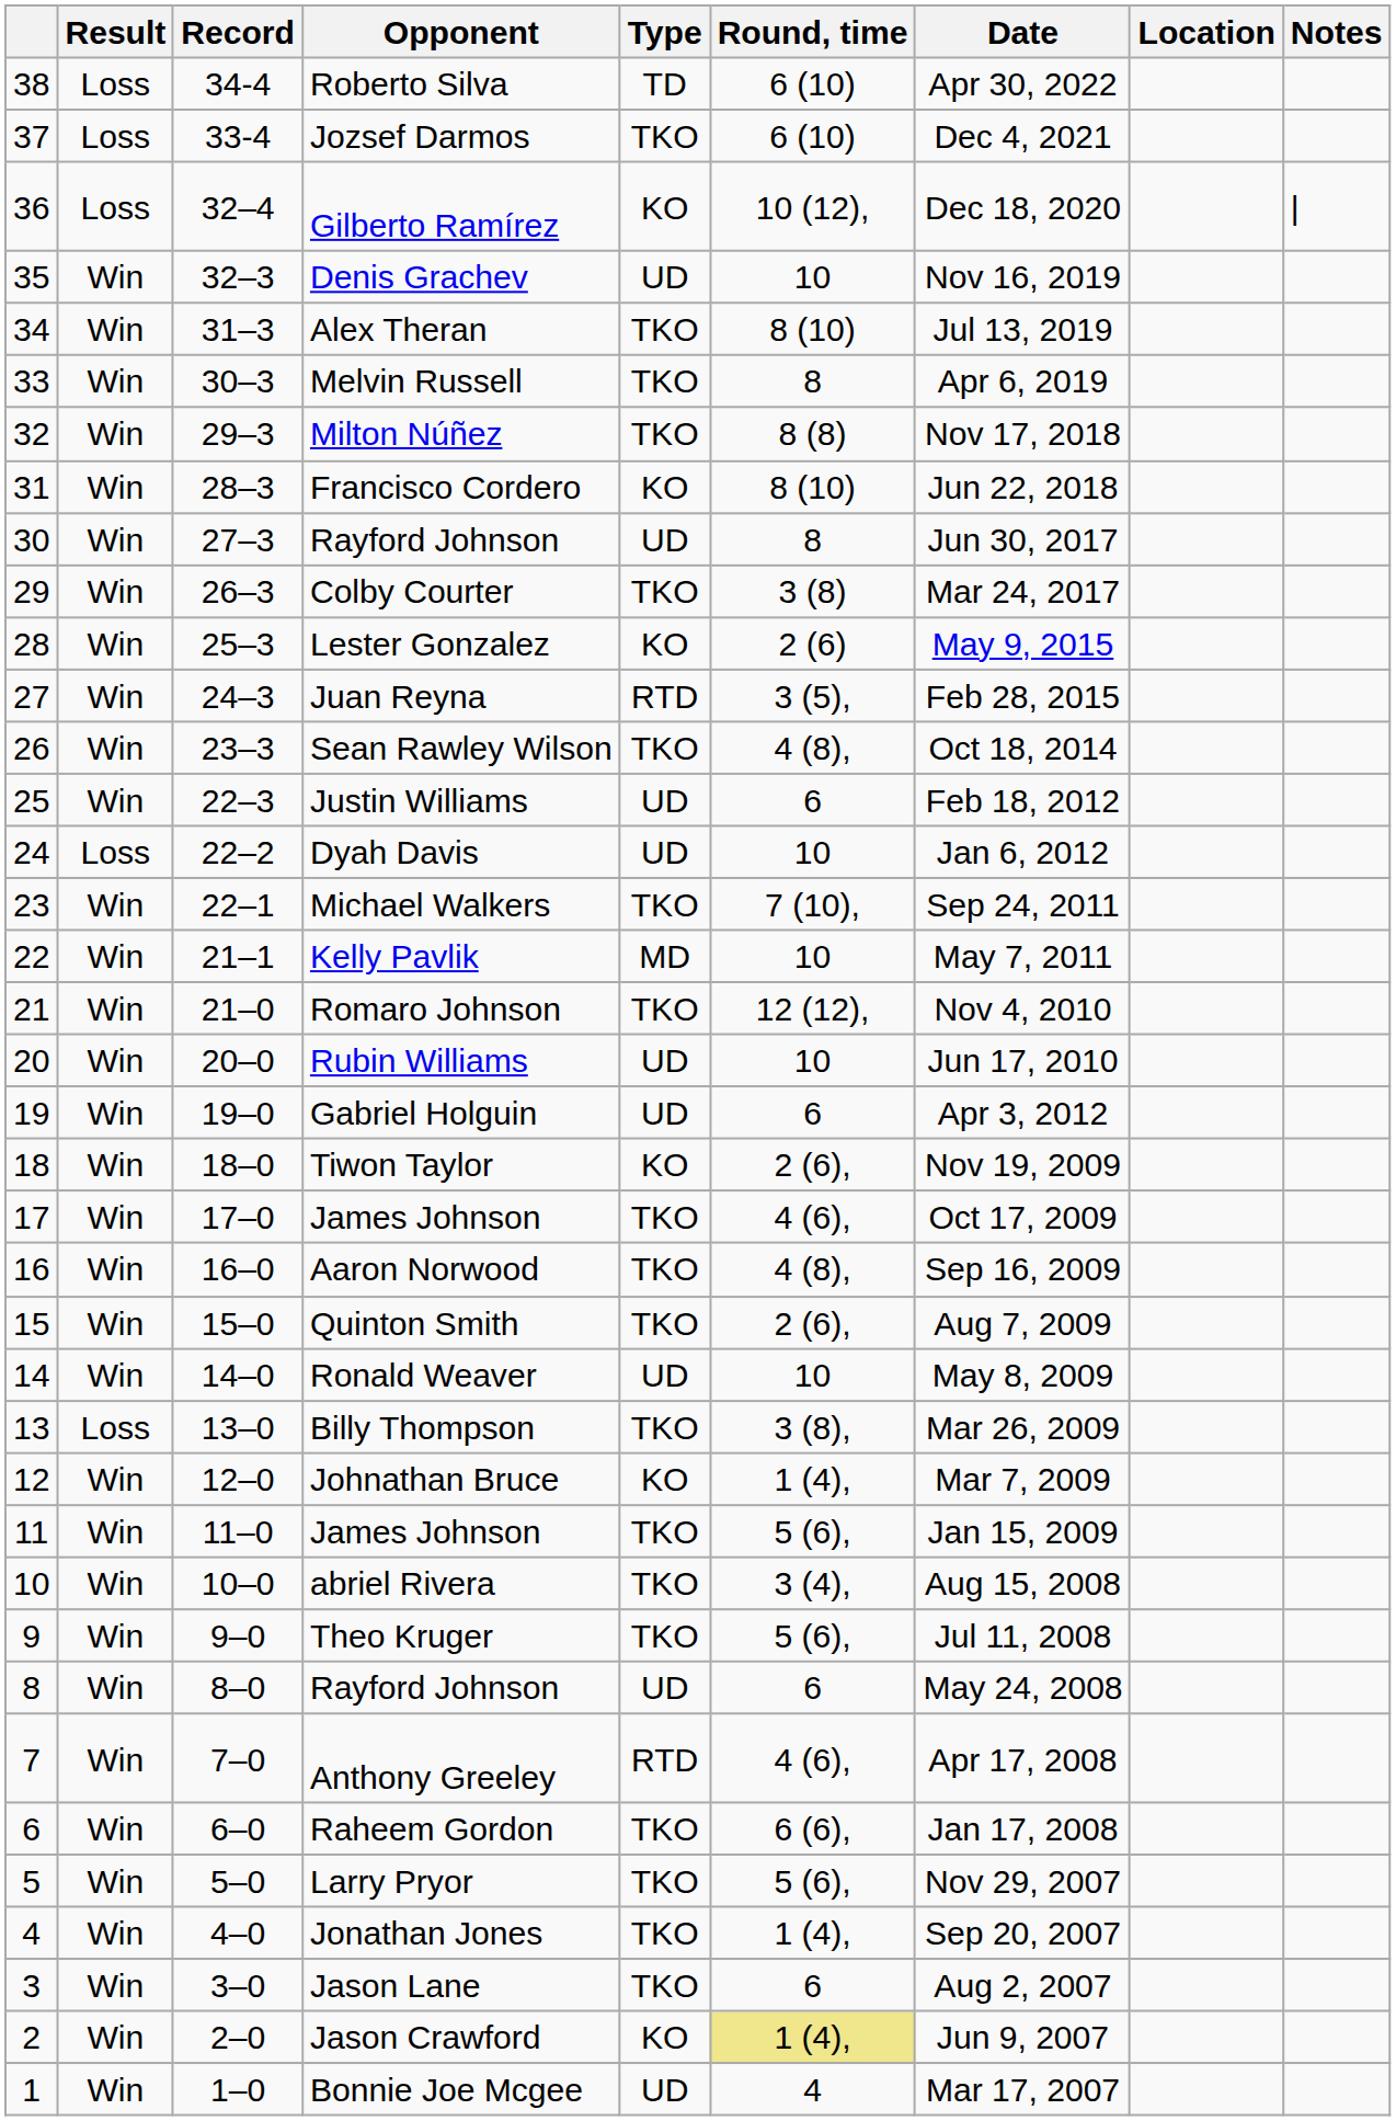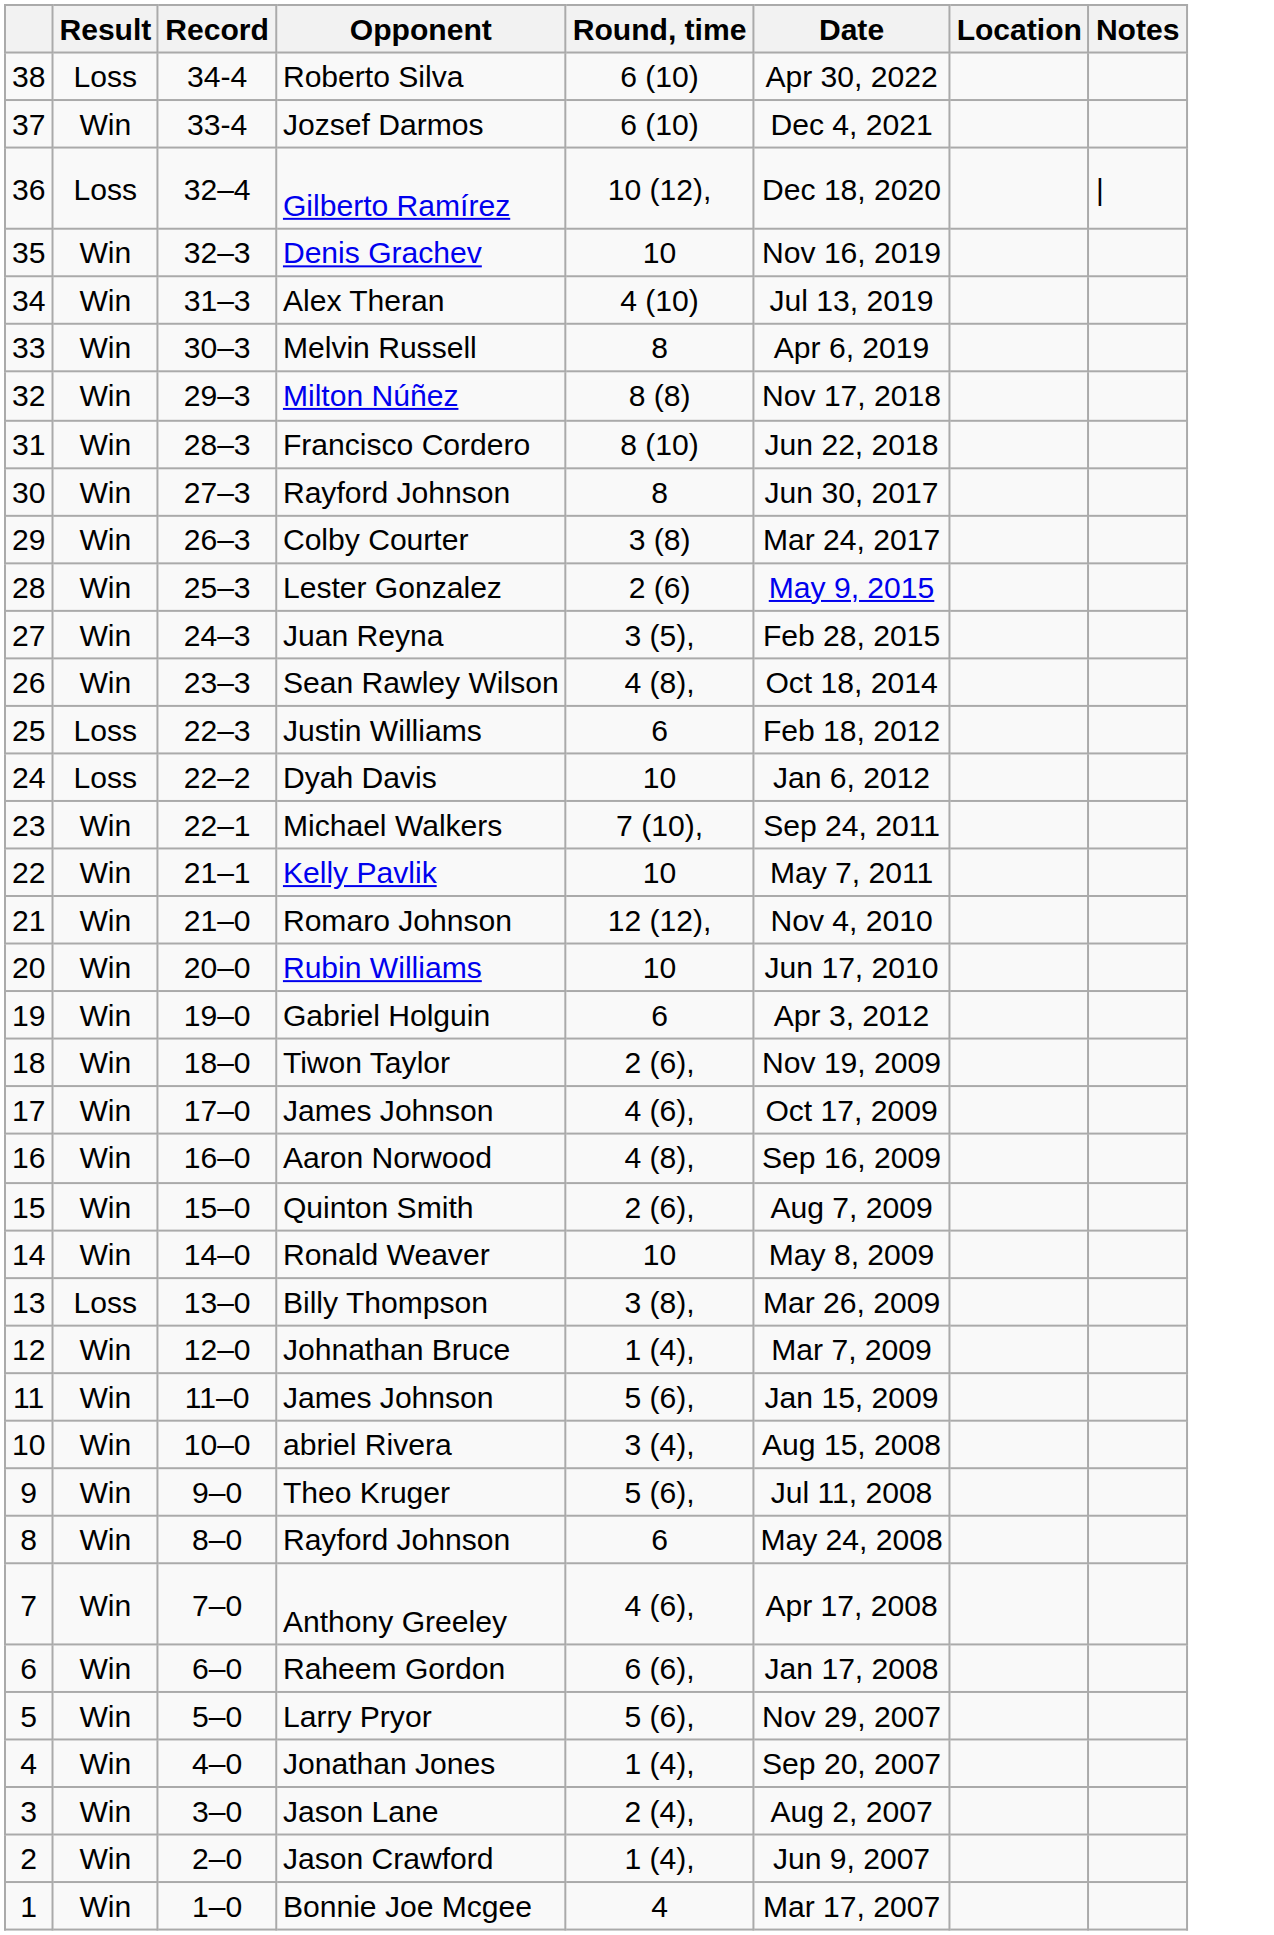- column: Type | TD | TKO | KO | UD | TKO | TKO | TKO | KO | UD | TKO | KO | RTD | TKO | UD | UD | TKO | MD | TKO | UD | UD | KO | TKO | TKO | TKO | UD | TKO | KO | TKO | TKO | TKO | UD | RTD | TKO | TKO | TKO | TKO | KO | UD
Jozsef Darmos | Result: Loss -> Win
Alex Theran | Round, time: 8 (10) -> 4 (10)
Justin Williams | Result: Win -> Loss
Jason Lane | Round, time: 6 -> 2 (4),
Jason Crawford | Round, time: khaki background -> no background
